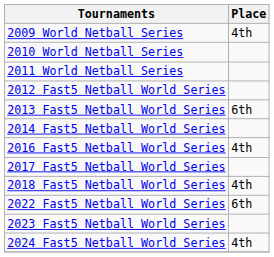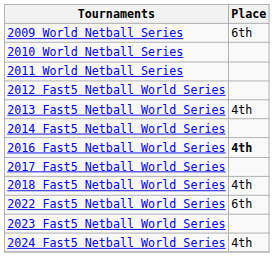2009 World Netball Series | Place: 4th -> 6th
2013 Fast5 Netball World Series | Place: 6th -> 4th
2016 Fast5 Netball World Series | Place: normal -> bold
